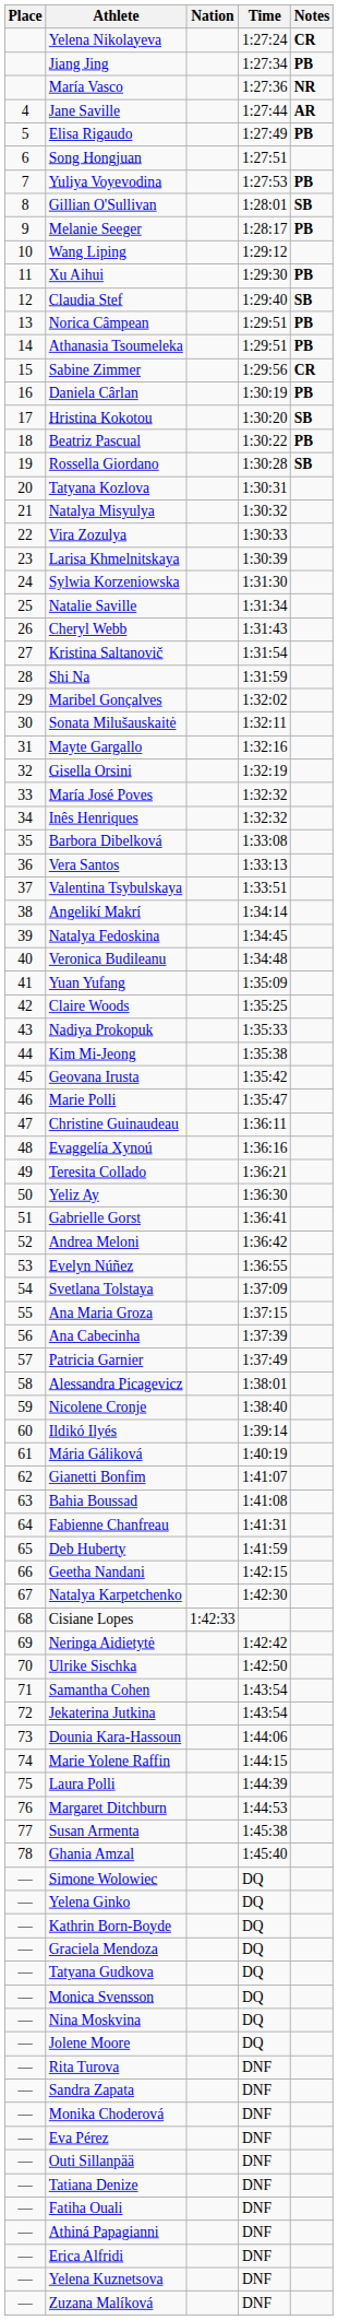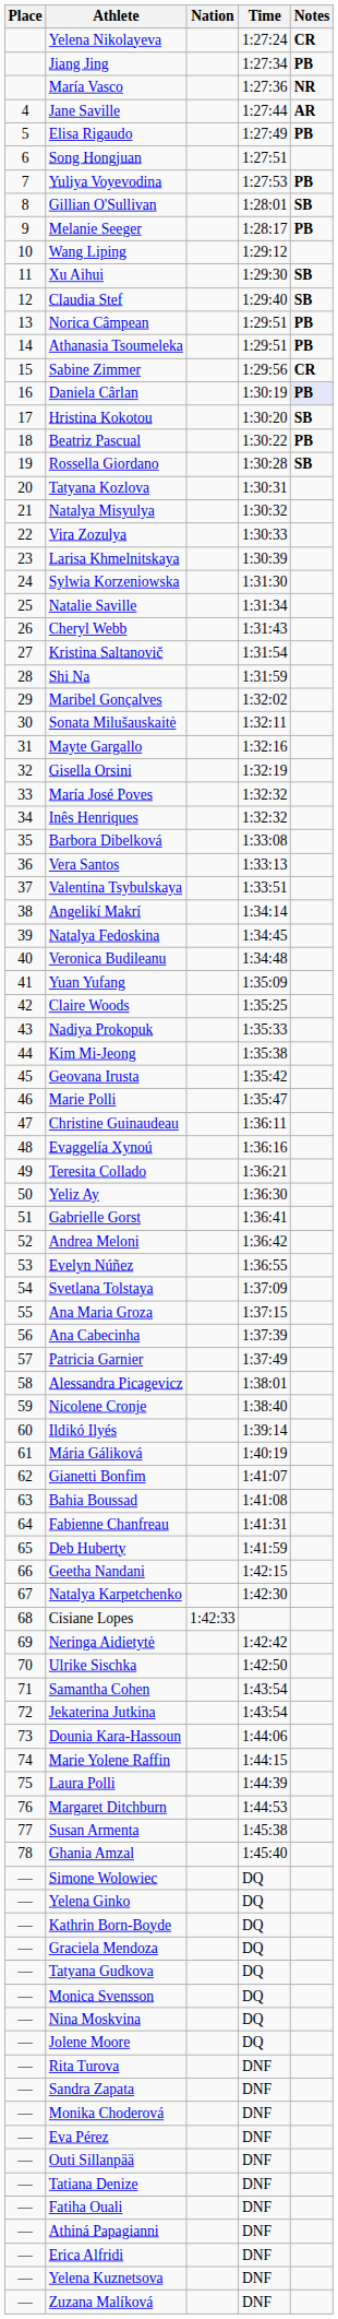Xu Aihui | Notes: PB -> SB
Daniela Cârlan | Notes: no background -> lavender background
